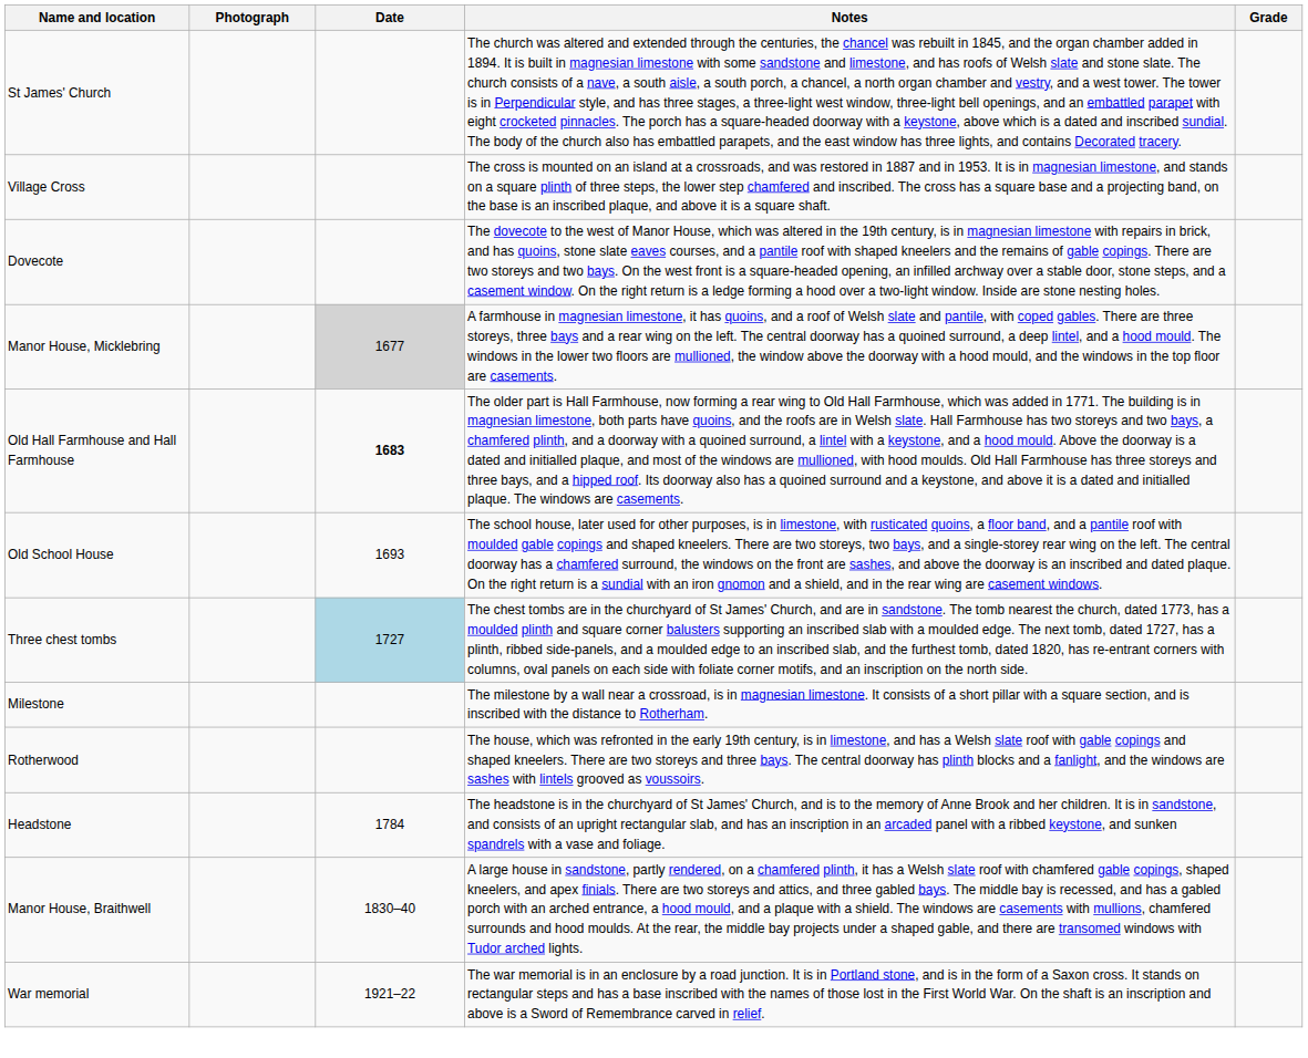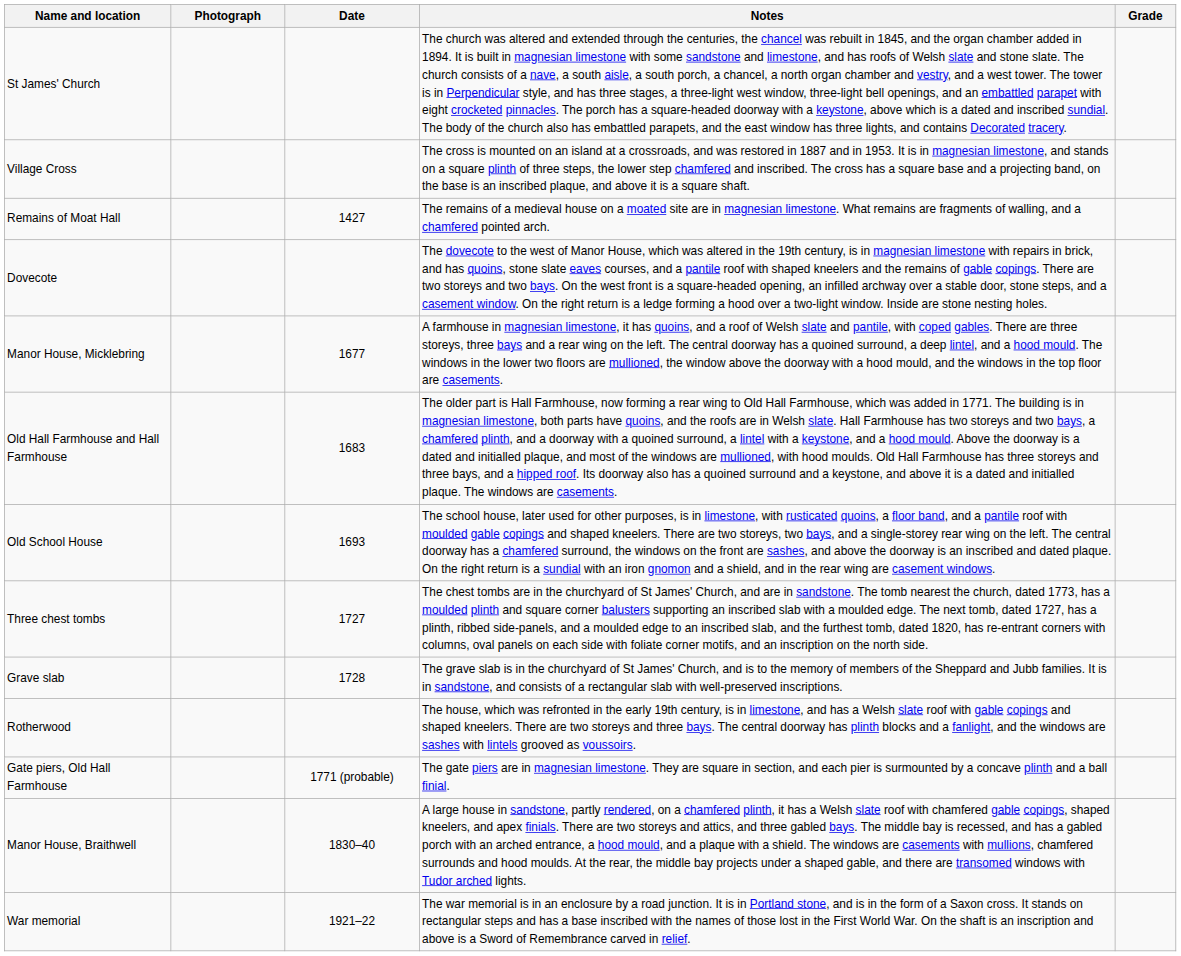+ row: Remains of Moat Hall | 1427 | The remains of a medieval house on a moated site are in magnesian limestone. What remains are fragments of walling, and a chamfered pointed arch.
Manor House, Micklebring | Date: lightgrey background -> no background
Old Hall Farmhouse and Hall Farmhouse | Date: bold -> normal
Three chest tombs | Date: lightblue background -> no background
+ row: Grave slab | 1728 | The grave slab is in the churchyard of St James' Church, and is to the memory of members of the Sheppard and Jubb families. It is in sandstone, and consists of a rectangular slab with well-preserved inscriptions.
- row: Milestone | The milestone by a wall near a crossroad, is in magnesian limestone. It consists of a short pillar with a square section, and is inscribed with the distance to Rotherham.
+ row: Gate piers, Old Hall Farmhouse | 1771 (probable) | The gate piers are in magnesian limestone. They are square in section, and each pier is surmounted by a concave plinth and a ball finial.
- row: Headstone | 1784 | The headstone is in the churchyard of St James' Church, and is to the memory of Anne Brook and her children. It is in sandstone, and consists of an upright rectangular slab, and has an inscription in an arcaded panel with a ribbed keystone, and sunken spandrels with a vase and foliage.
